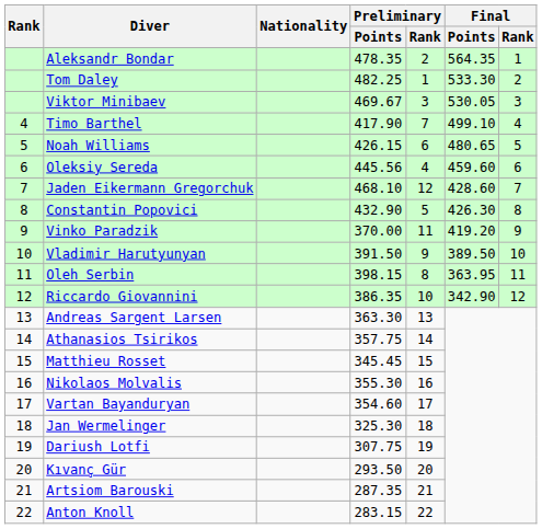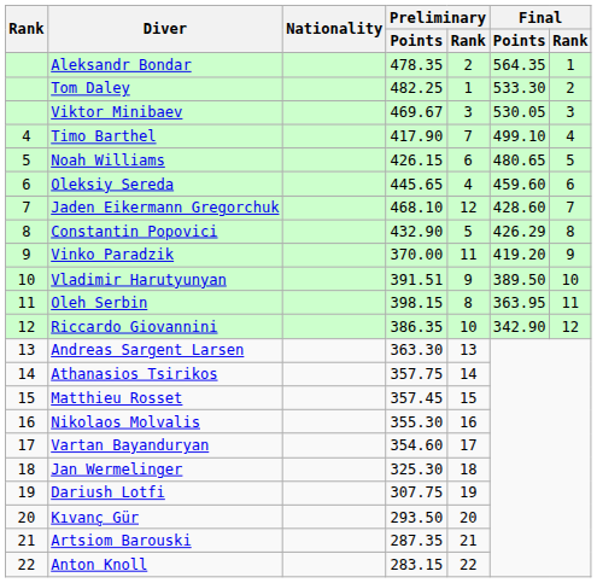Oleksiy Sereda | Preliminary / Points: 445.56 -> 445.65
Constantin Popovici | Final / Points: 426.30 -> 426.29
Vladimir Harutyunyan | Preliminary / Points: 391.50 -> 391.51
Matthieu Rosset | Preliminary / Points: 345.45 -> 357.45
